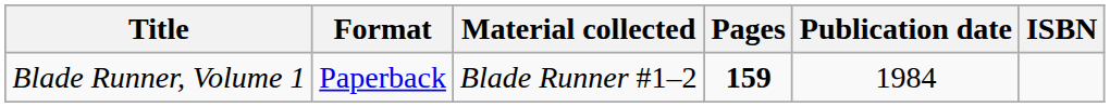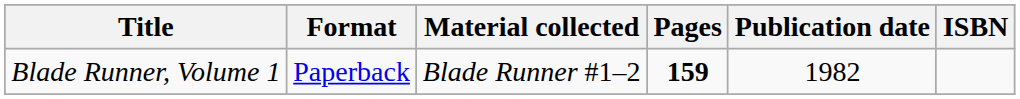Blade Runner, Volume 1 | Publication date: 1984 -> 1982
